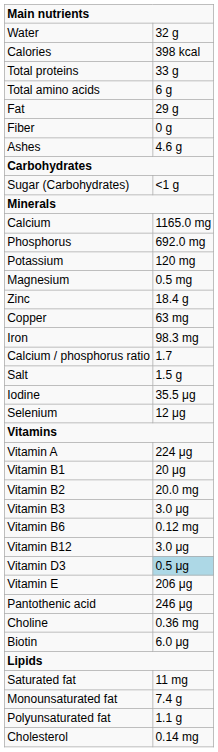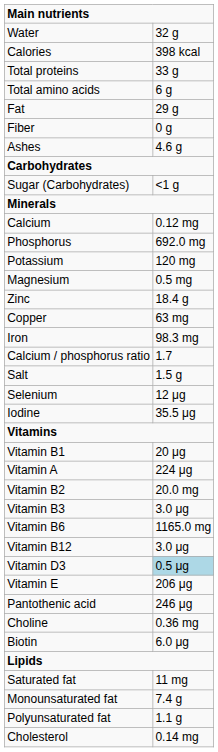Calcium | column 2: 1165.0 mg -> 0.12 mg
rows swapped: Iodine <-> Selenium
rows swapped: Vitamin A <-> Vitamin B1
Vitamin B6 | column 2: 0.12 mg -> 1165.0 mg
